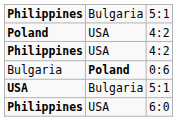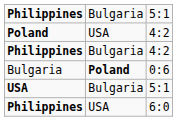Philippines / 4:2 | column 2: USA -> Bulgaria
